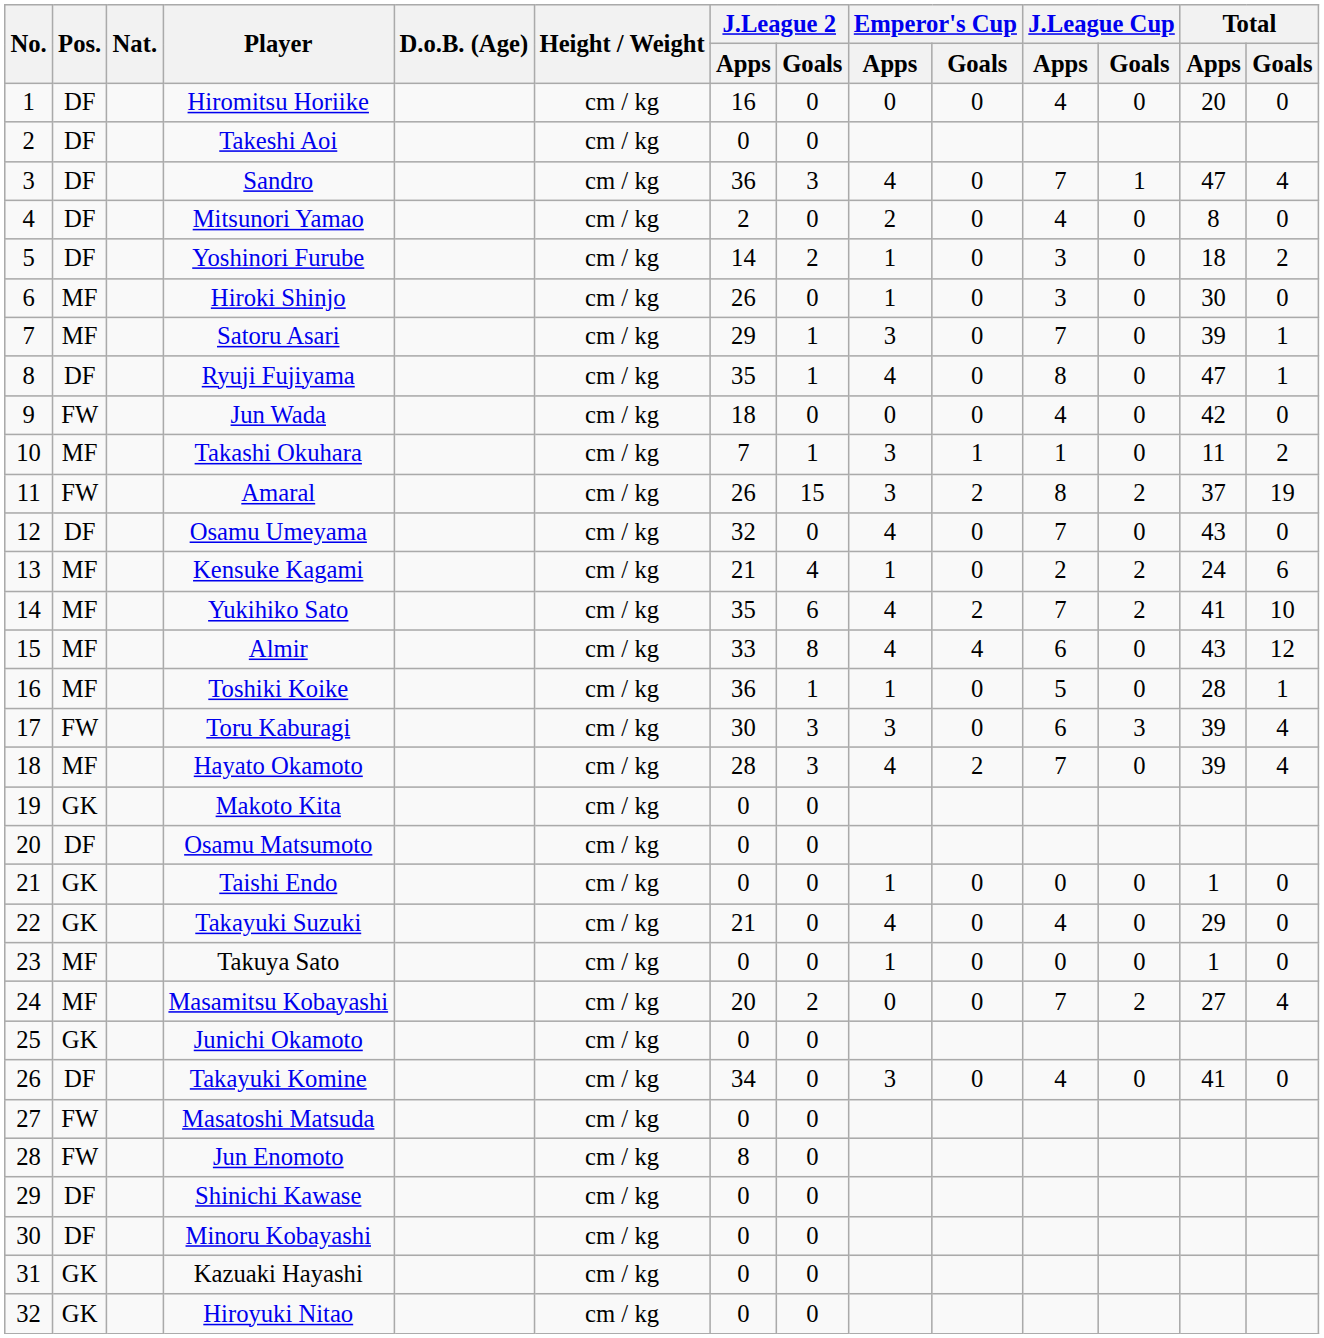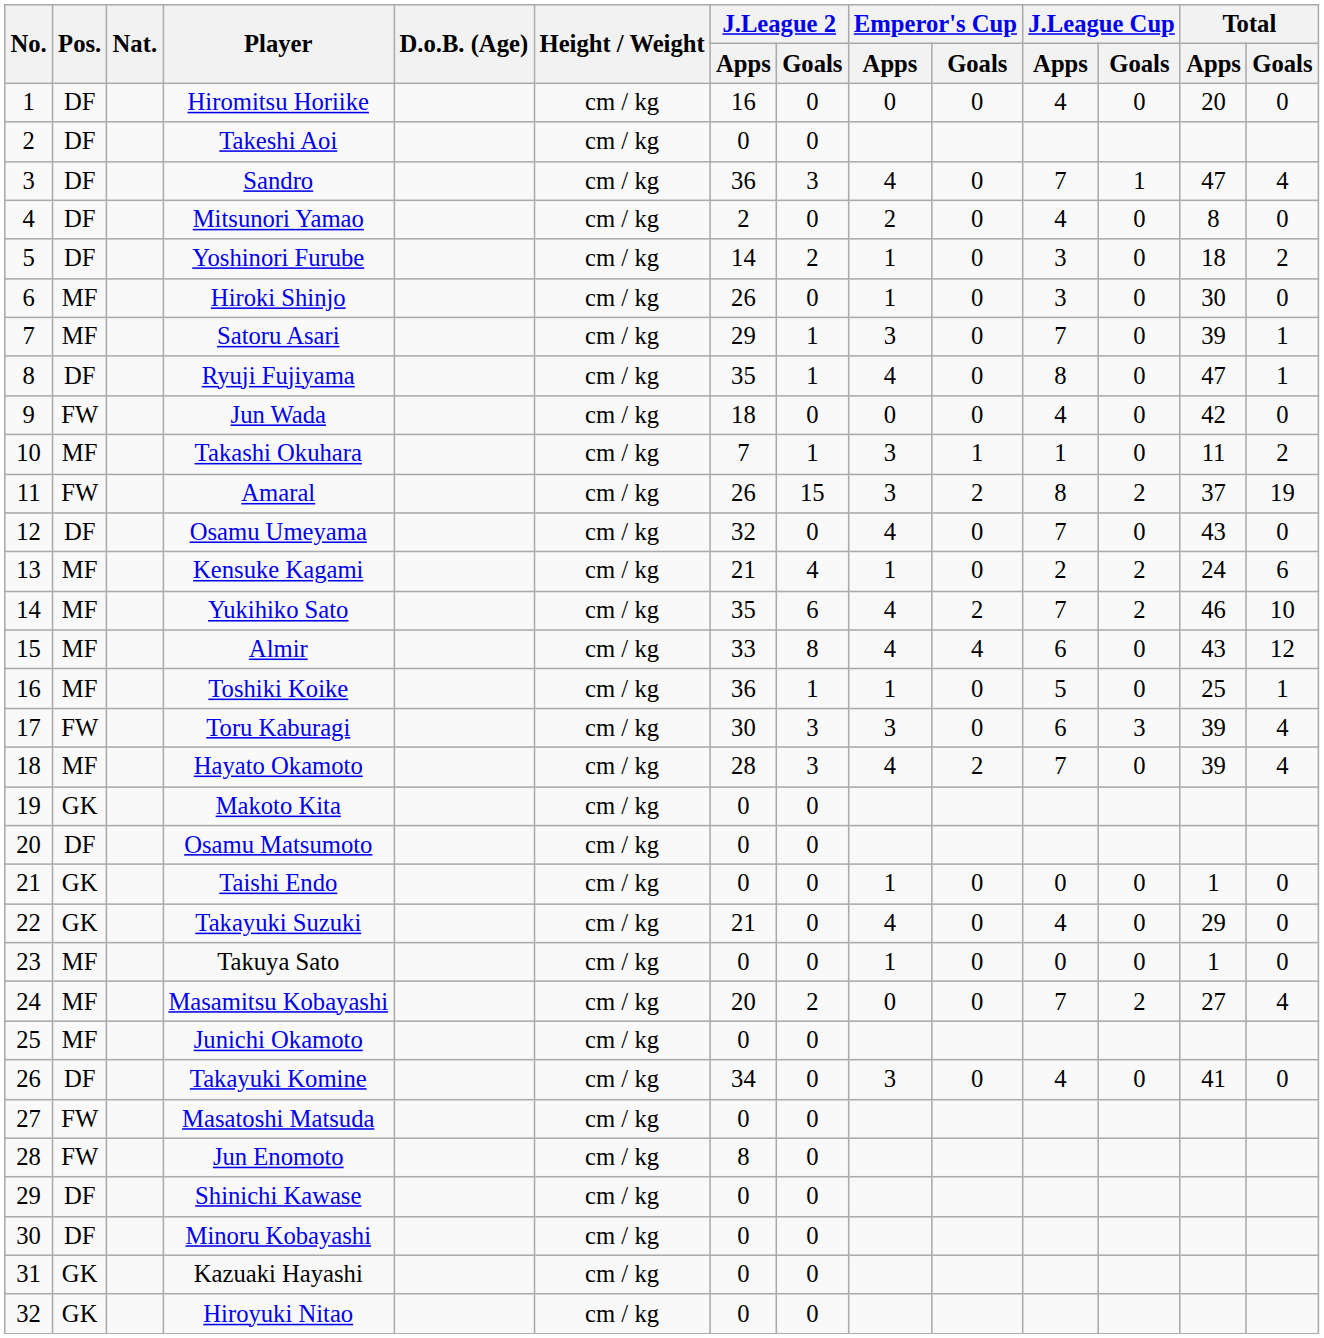Yukihiko Sato | Total / Apps: 41 -> 46
Toshiki Koike | Total / Apps: 28 -> 25
Junichi Okamoto | Pos.: GK -> MF
